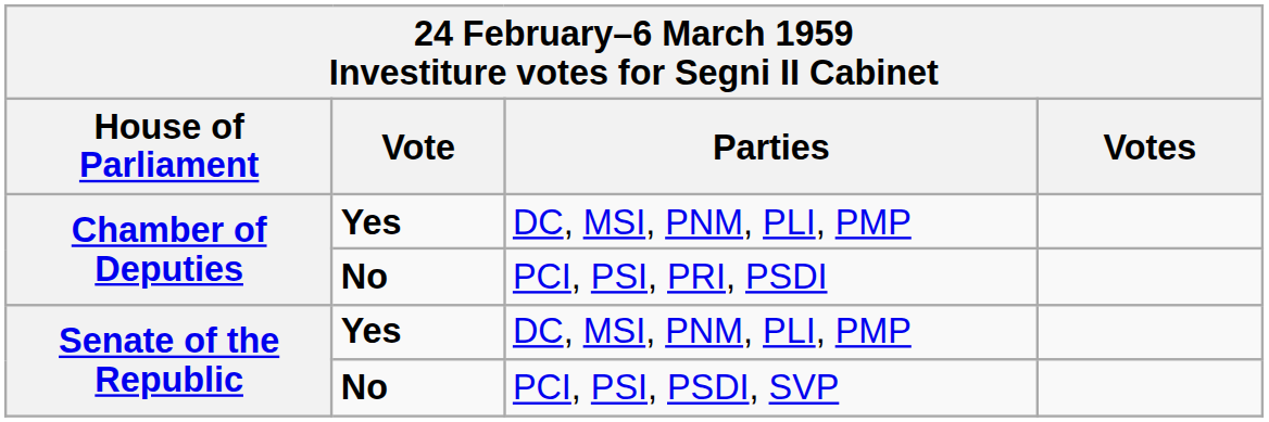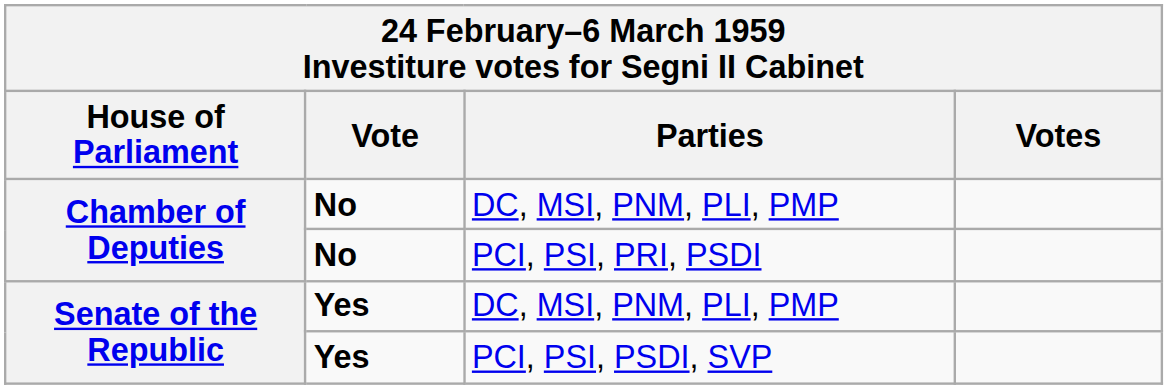Chamber of Deputies / DC, MSI, PNM, PLI, PMP | Vote: Yes -> No
PCI, PSI, PSDI, SVP | Vote: No -> Yes
